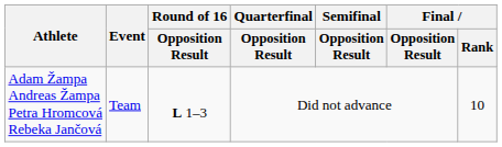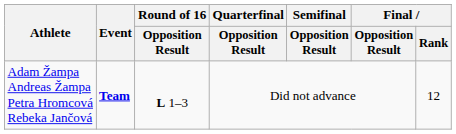Adam Žampa Andreas Žampa Petra Hromcová Rebeka Jančová | Event: normal -> bold
Adam Žampa Andreas Žampa Petra Hromcová Rebeka Jančová | Final / Rank: 10 -> 12
